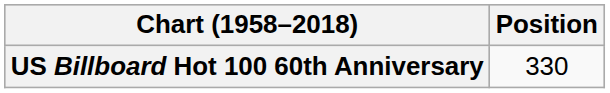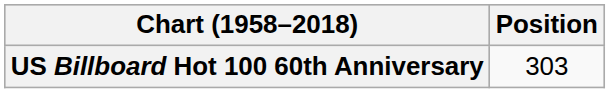US Billboard Hot 100 60th Anniversary | Position: 330 -> 303
